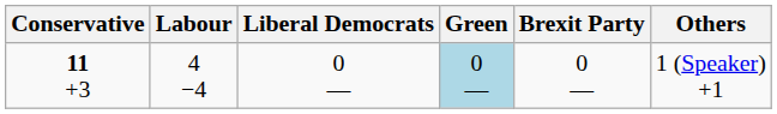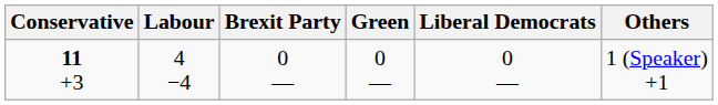columns swapped: Liberal Democrats <-> Brexit Party
11 +3 | Green: lightblue background -> no background
